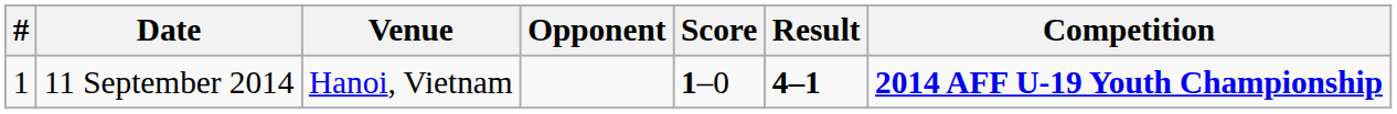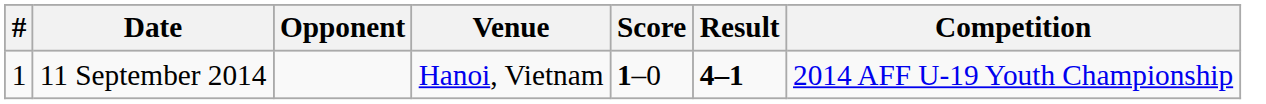columns swapped: Venue <-> Opponent
11 September 2014 | Competition: bold -> normal
